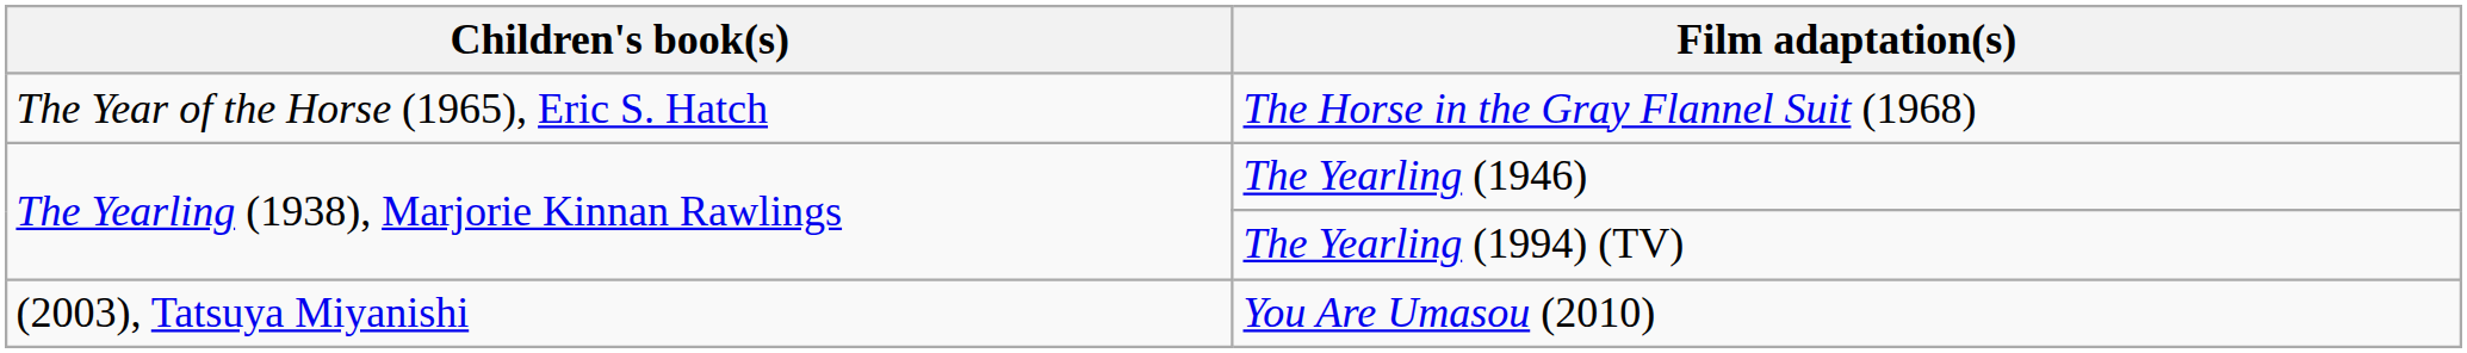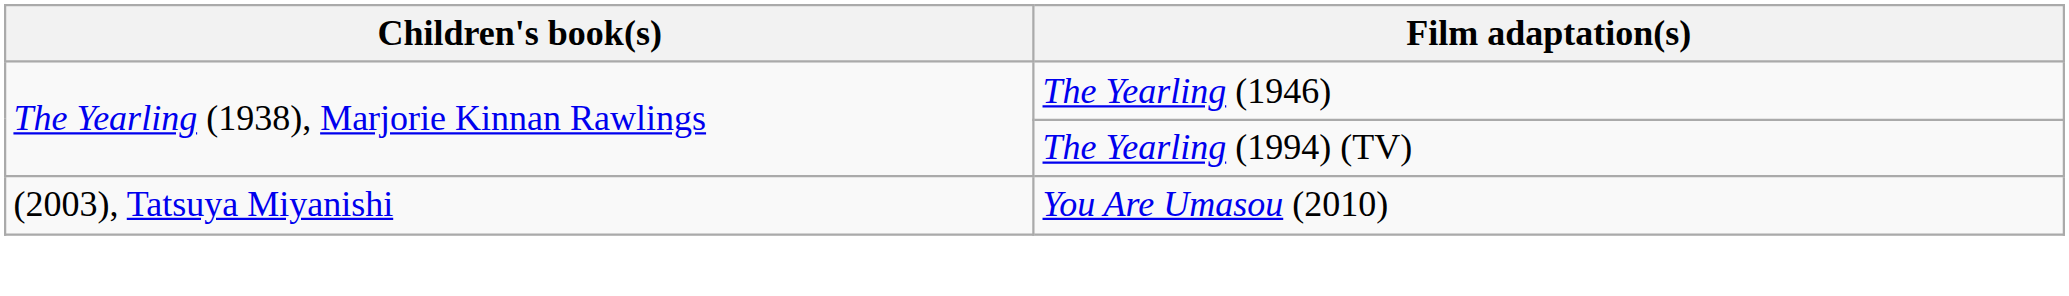- row: The Year of the Horse (1965), Eric S. Hatch | The Horse in the Gray Flannel Suit (1968)
